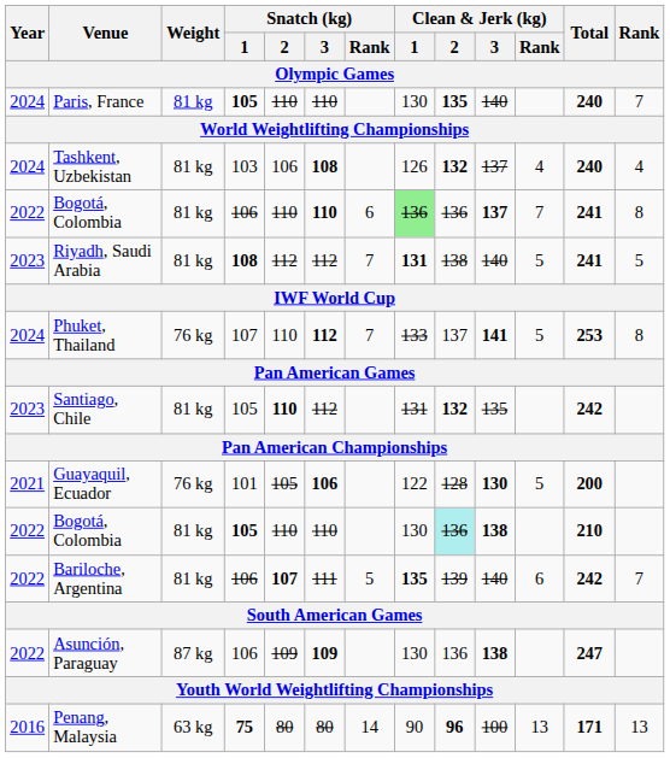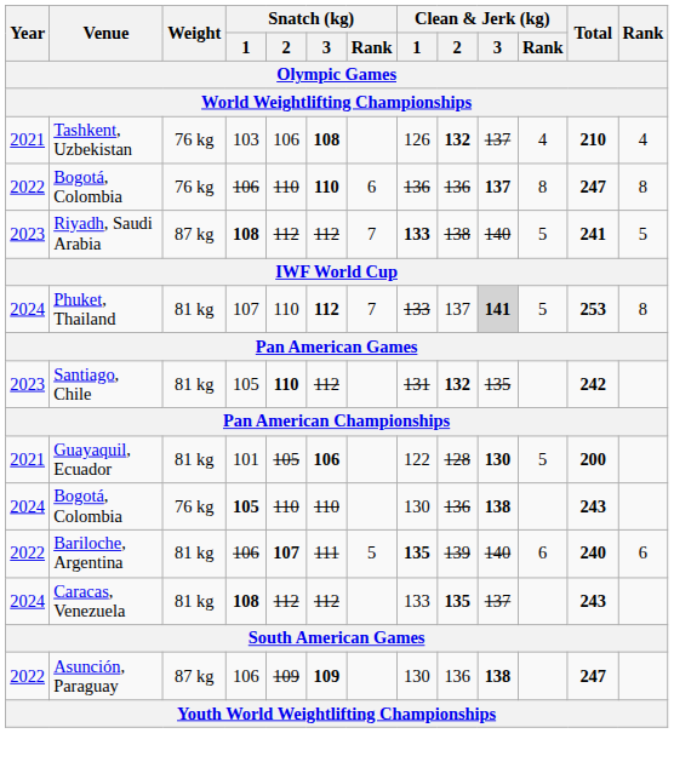- row: 2024 | Paris, France | 81 kg | 105 | 110 | 110 | 130 | 135 | 140 | 240 | 7
Tashkent, Uzbekistan | Year: 2024 -> 2021
Tashkent, Uzbekistan | Weight: 81 kg -> 76 kg
Tashkent, Uzbekistan | Total: 240 -> 210
Bogotá, Colombia / 106 | Weight: 81 kg -> 76 kg
Bogotá, Colombia / 106 | Clean & Jerk (kg) / 1: lightgreen background -> no background
Bogotá, Colombia / 106 | Clean & Jerk (kg) / Rank: 7 -> 8
Bogotá, Colombia / 106 | Total: 241 -> 247
Riyadh, Saudi Arabia | Weight: 81 kg -> 87 kg
Riyadh, Saudi Arabia | Clean & Jerk (kg) / 1: 131 -> 133
Phuket, Thailand | Weight: 76 kg -> 81 kg
Phuket, Thailand | Clean & Jerk (kg) / 3: no background -> lightgrey background
Guayaquil, Ecuador | Weight: 76 kg -> 81 kg
Bogotá, Colombia / 105 | Year: 2022 -> 2024
Bogotá, Colombia / 105 | Weight: 81 kg -> 76 kg
Bogotá, Colombia / 105 | Clean & Jerk (kg) / 2: paleturquoise background -> no background
Bogotá, Colombia / 105 | Total: 210 -> 243
Bariloche, Argentina | Total: 242 -> 240
Bariloche, Argentina | Rank: 7 -> 6
+ row: 2024 | Caracas, Venezuela | 81 kg | 108 | 112 | 112 | 133 | 135 | 137 | 243
- row: 2016 | Penang, Malaysia | 63 kg | 75 | 80 | 80 | 14 | 90 | 96 | 100 | 13 | 171 | 13
